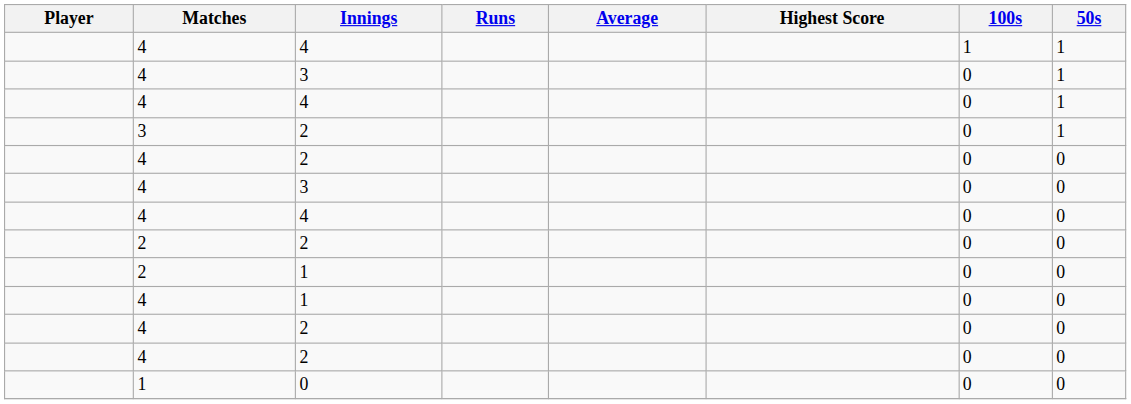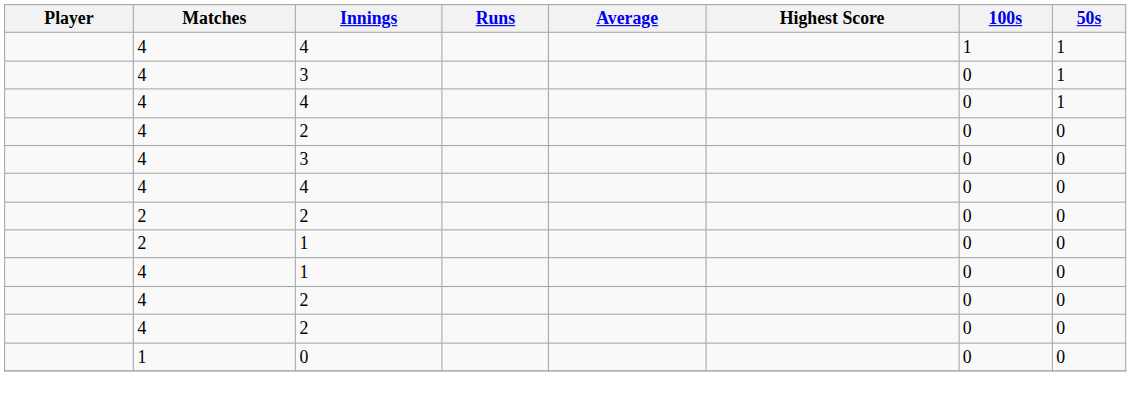- row: 3 | 2 | 0 | 1
